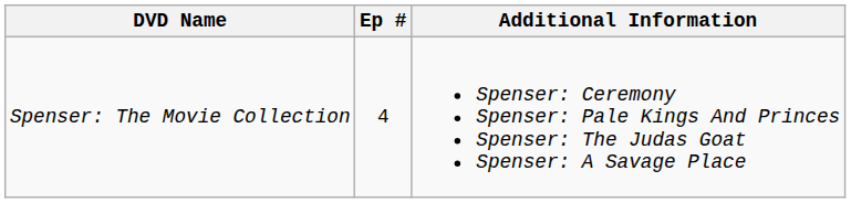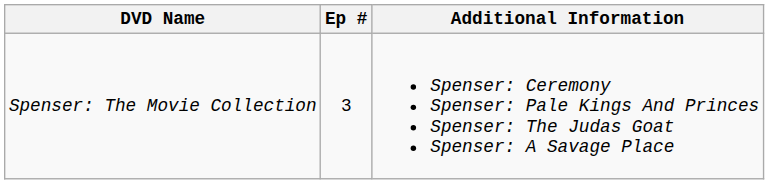Spenser: The Movie Collection | Ep #: 4 -> 3
